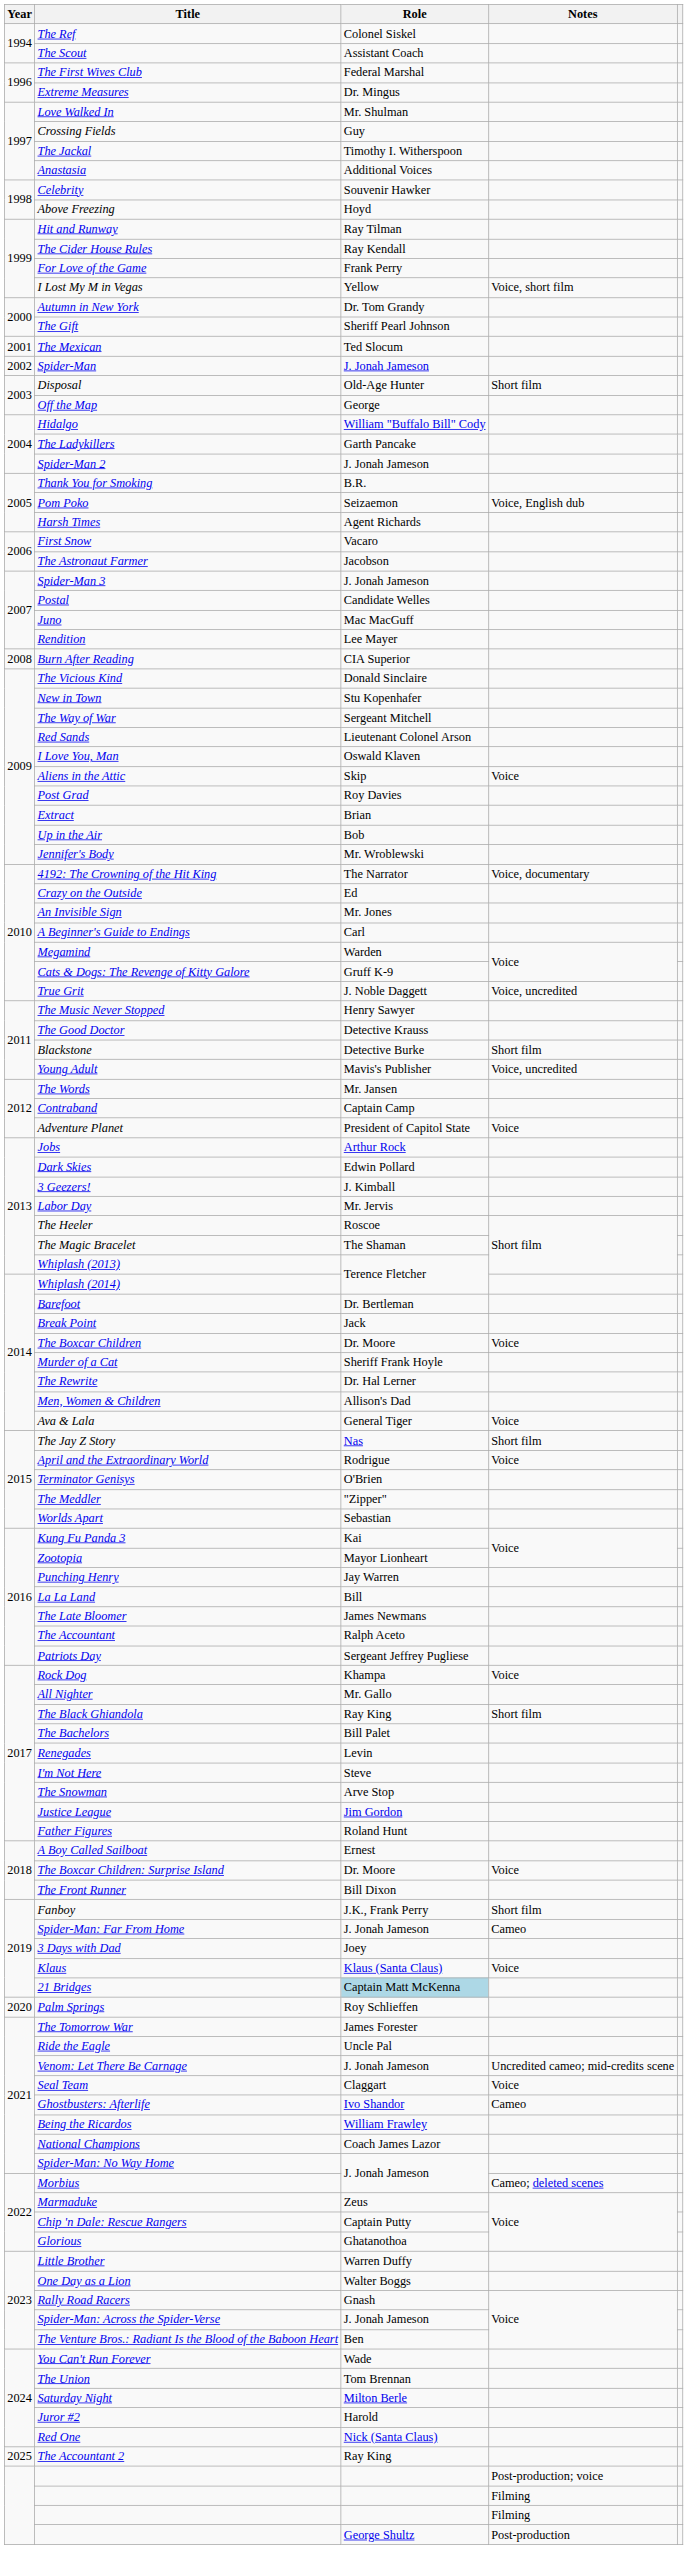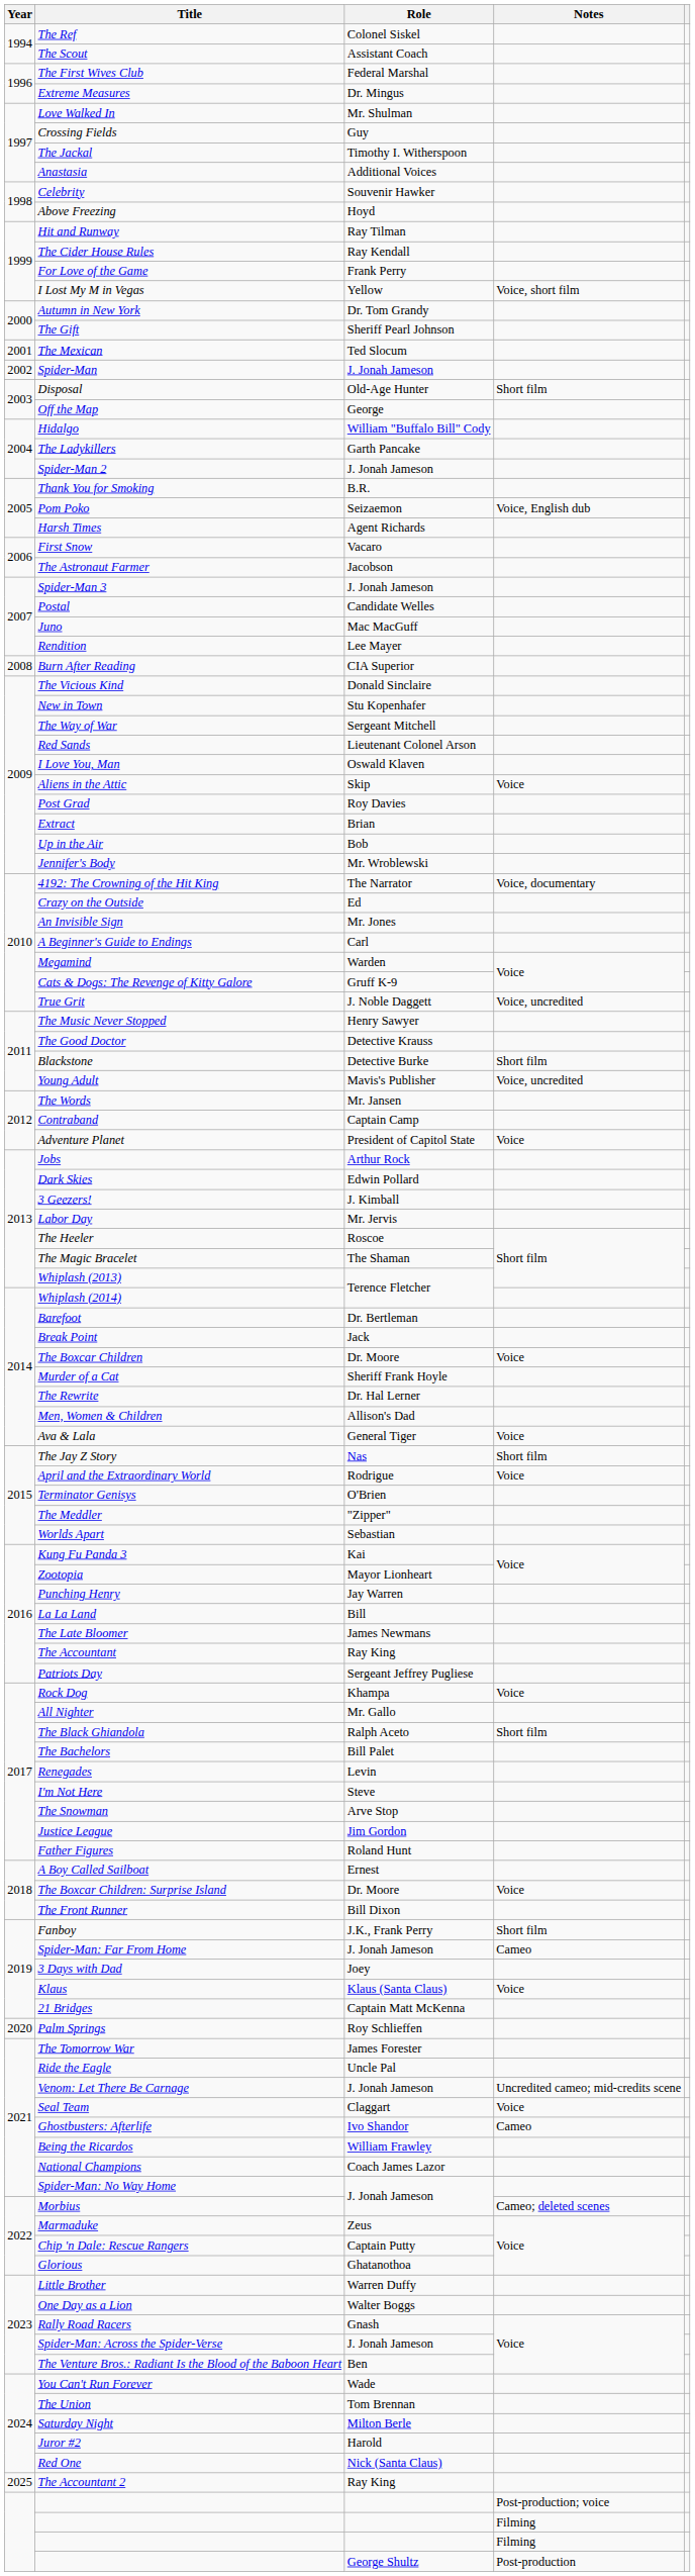The Accountant | Role: Ralph Aceto -> Ray King
The Black Ghiandola | Role: Ray King -> Ralph Aceto
21 Bridges | Role: lightblue background -> no background
